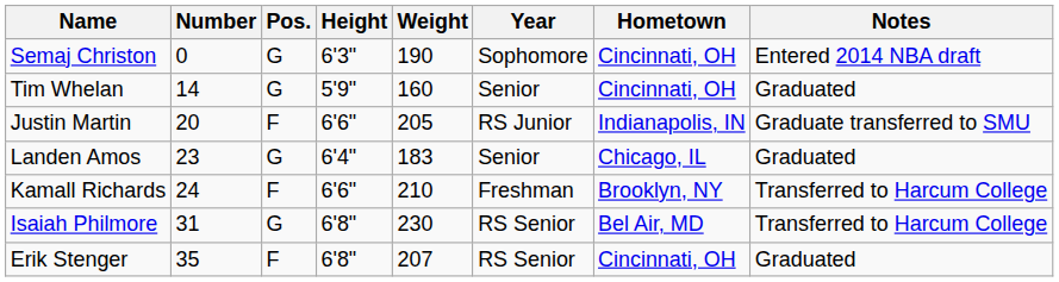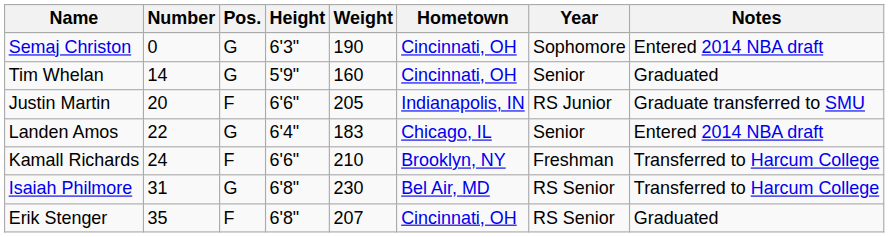columns swapped: Year <-> Hometown
Landen Amos | Number: 23 -> 22
Landen Amos | Notes: Graduated -> Entered 2014 NBA draft
